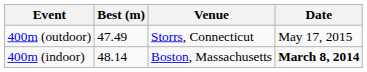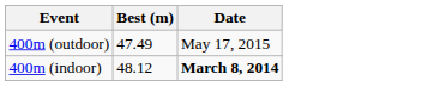- column: Venue | Storrs, Connecticut | Boston, Massachusetts
400m (indoor) | Best (m): 48.14 -> 48.12
